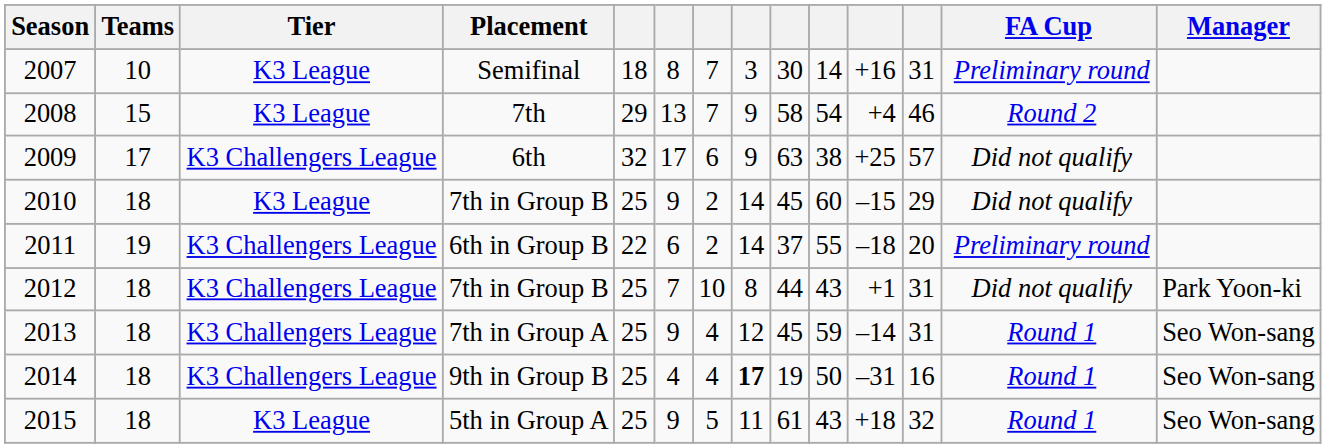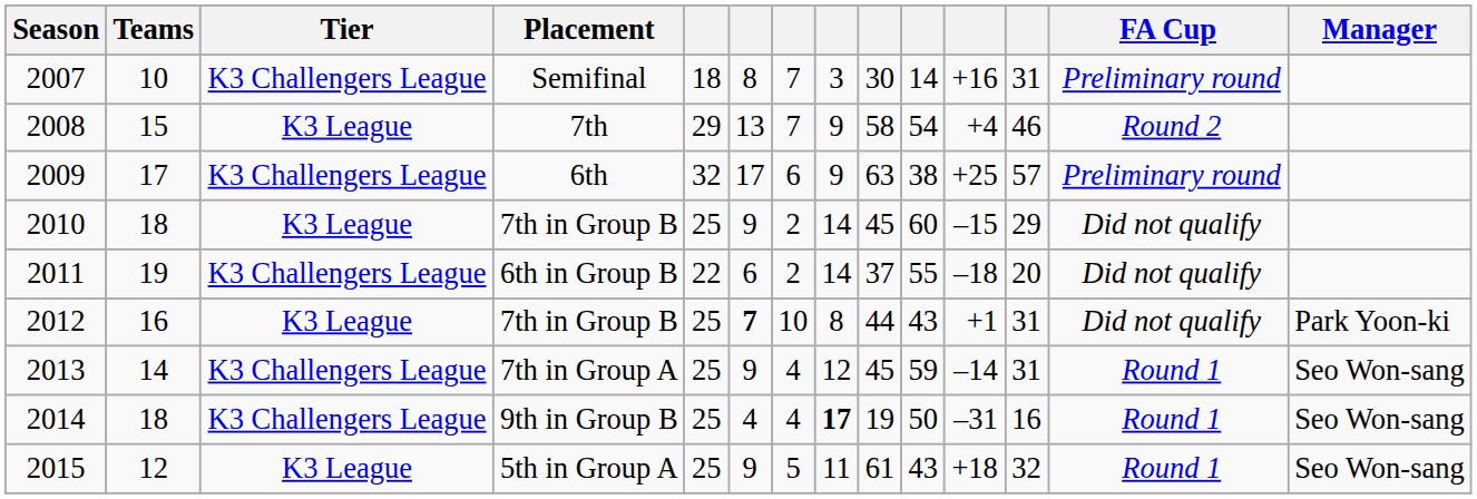2007 | Tier: K3 League -> K3 Challengers League
2009 | FA Cup: Did not qualify -> Preliminary round
2011 | FA Cup: Preliminary round -> Did not qualify
2012 | Teams: 18 -> 16
2012 | Tier: K3 Challengers League -> K3 League
2012 | column 6: normal -> bold
2013 | Teams: 18 -> 14
2015 | Teams: 18 -> 12
